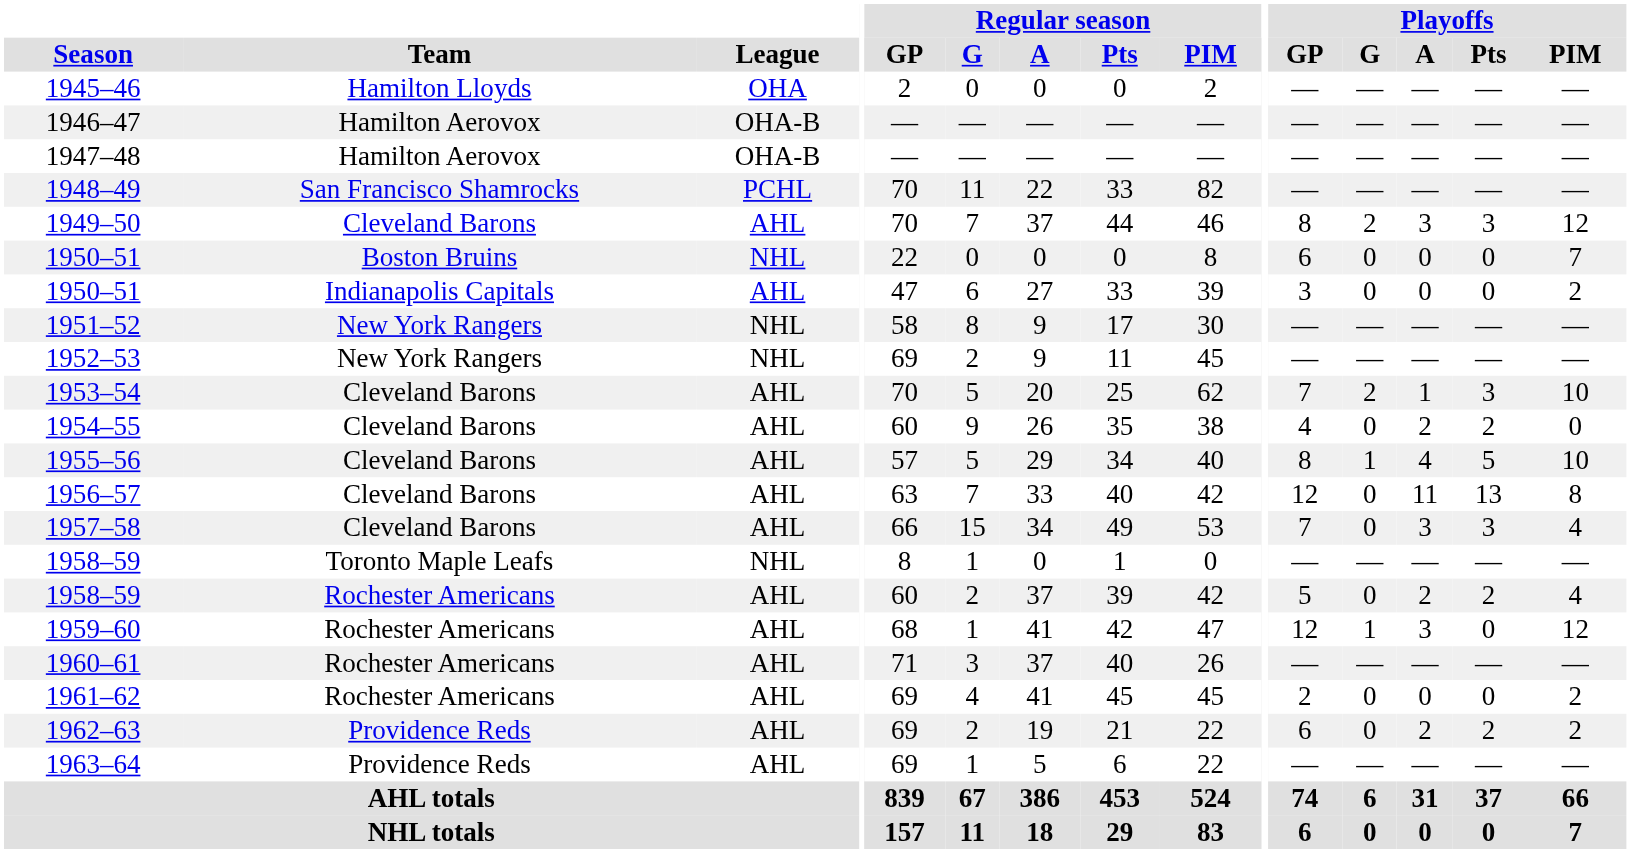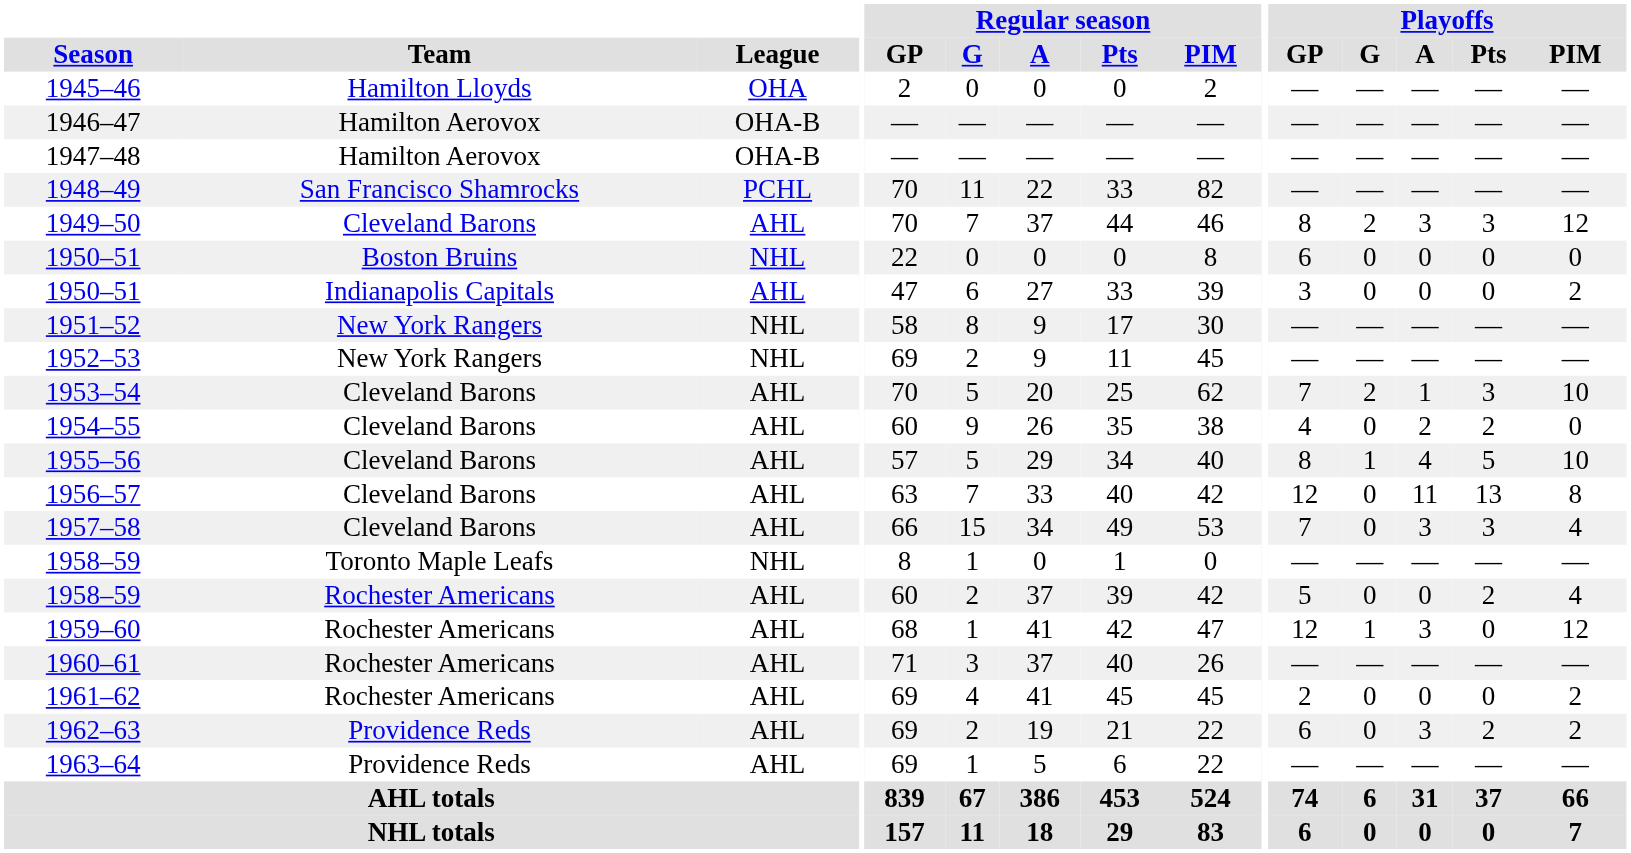1950–51 / Boston Bruins | Playoffs / PIM: 7 -> 0
1958–59 / Rochester Americans | Playoffs / A: 2 -> 0
1962–63 | Playoffs / A: 2 -> 3
